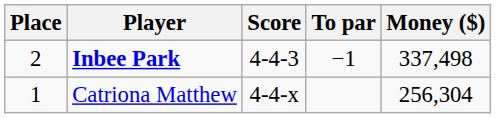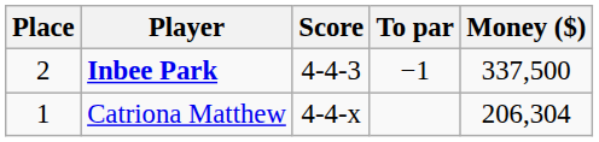Inbee Park | Money ($): 337,498 -> 337,500
Catriona Matthew | Money ($): 256,304 -> 206,304
